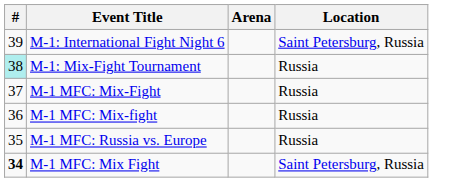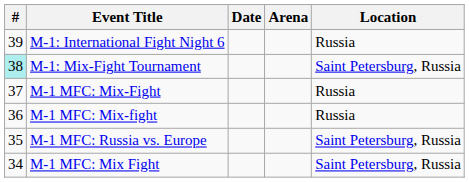+ column: Date
M-1: International Fight Night 6 | Location: Saint Petersburg, Russia -> Russia
M-1: Mix-Fight Tournament | Location: Russia -> Saint Petersburg, Russia
M-1 MFC: Russia vs. Europe | Location: Russia -> Saint Petersburg, Russia
M-1 MFC: Mix Fight | #: bold -> normal
